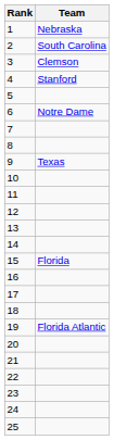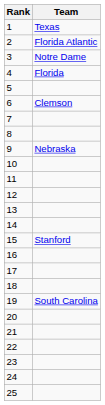1 | Team: Nebraska -> Texas
2 | Team: South Carolina -> Florida Atlantic
3 | Team: Clemson -> Notre Dame
4 | Team: Stanford -> Florida
6 | Team: Notre Dame -> Clemson
9 | Team: Texas -> Nebraska
15 | Team: Florida -> Stanford
19 | Team: Florida Atlantic -> South Carolina
